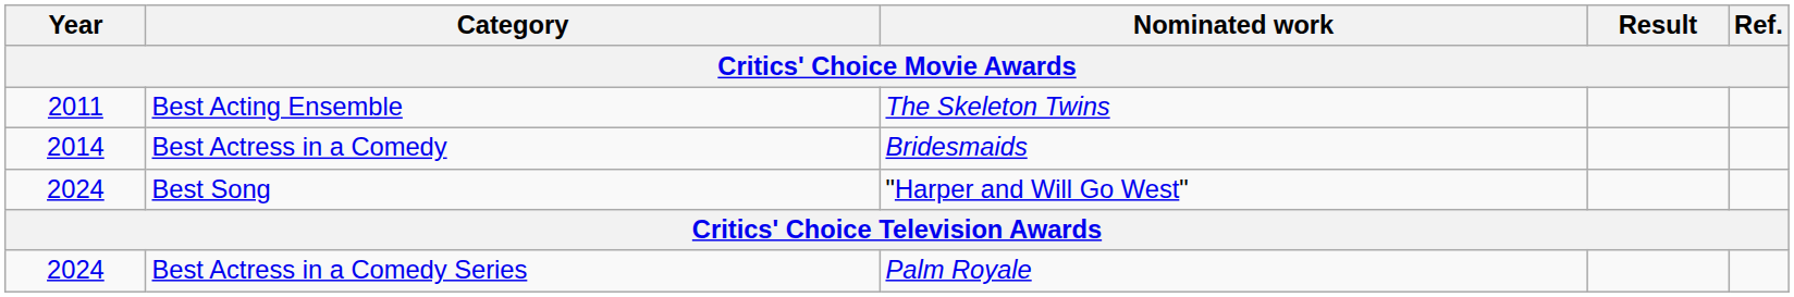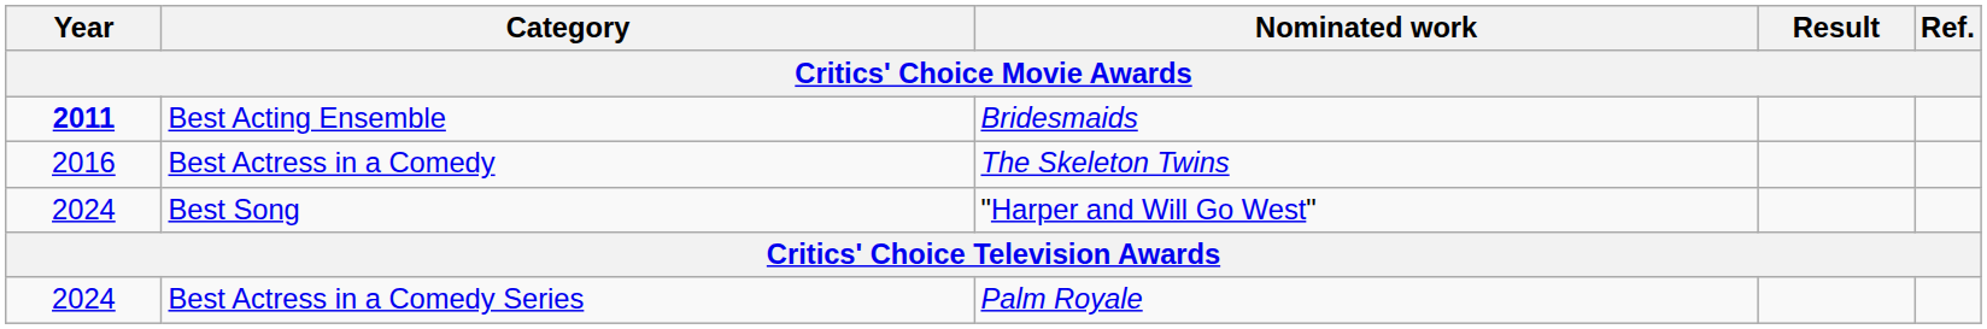Best Acting Ensemble | Year: normal -> bold
Best Acting Ensemble | Nominated work: The Skeleton Twins -> Bridesmaids
Best Actress in a Comedy | Year: 2014 -> 2016
Best Actress in a Comedy | Nominated work: Bridesmaids -> The Skeleton Twins
